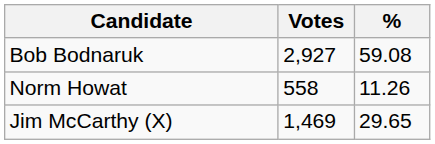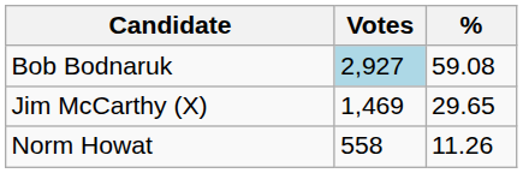Bob Bodnaruk | Votes: no background -> lightblue background
rows swapped: Jim McCarthy (X) <-> Norm Howat
